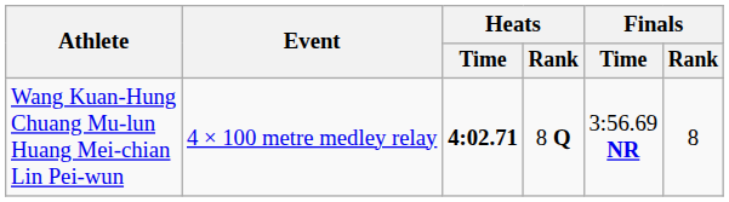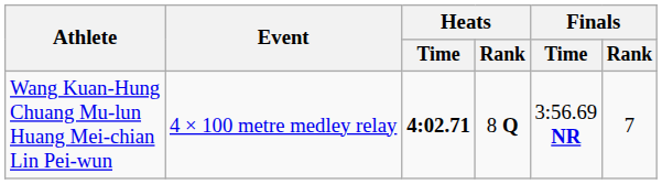Wang Kuan-Hung Chuang Mu-lun Huang Mei-chian Lin Pei-wun | Finals / Rank: 8 -> 7
